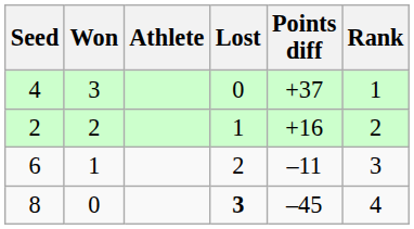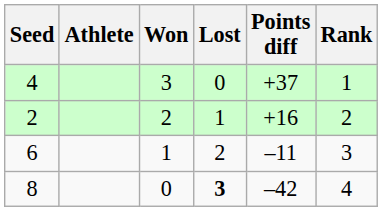columns swapped: Athlete <-> Won
8 | Points diff: –45 -> –42
